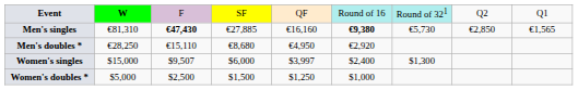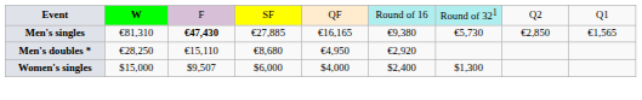Men's singles | column 5: €16,160 -> €16,165
Men's singles | column 6: bold -> normal
Women's singles | column 5: $3,997 -> $4,000
- row: Women's doubles * | $5,000 | $2,500 | $1,500 | $1,250 | $1,000
